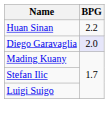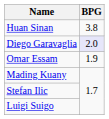Huan Sinan | BPG: 2.2 -> 3.8
+ row: Omar Essam | 1.9
